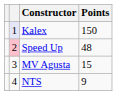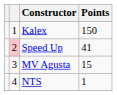Kalex | column 2: lavender background -> no background
Speed Up | Points: 48 -> 41
NTS | Points: 9 -> 1
